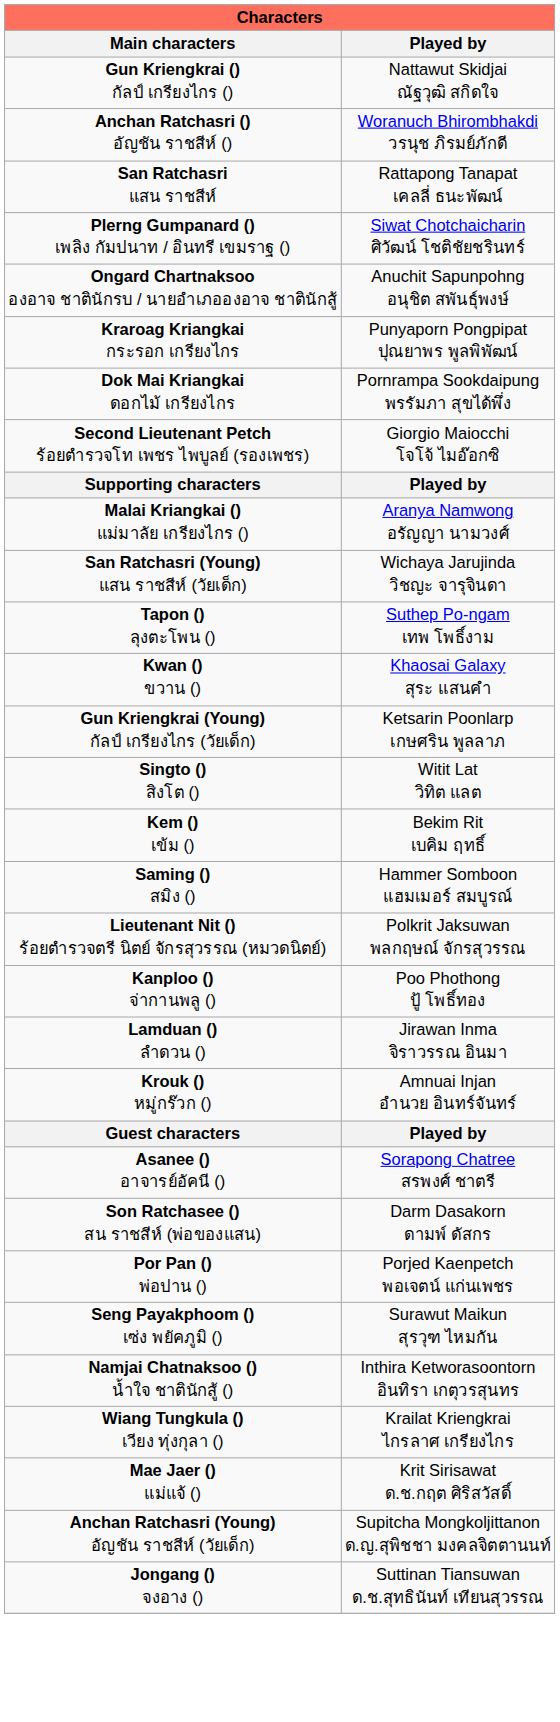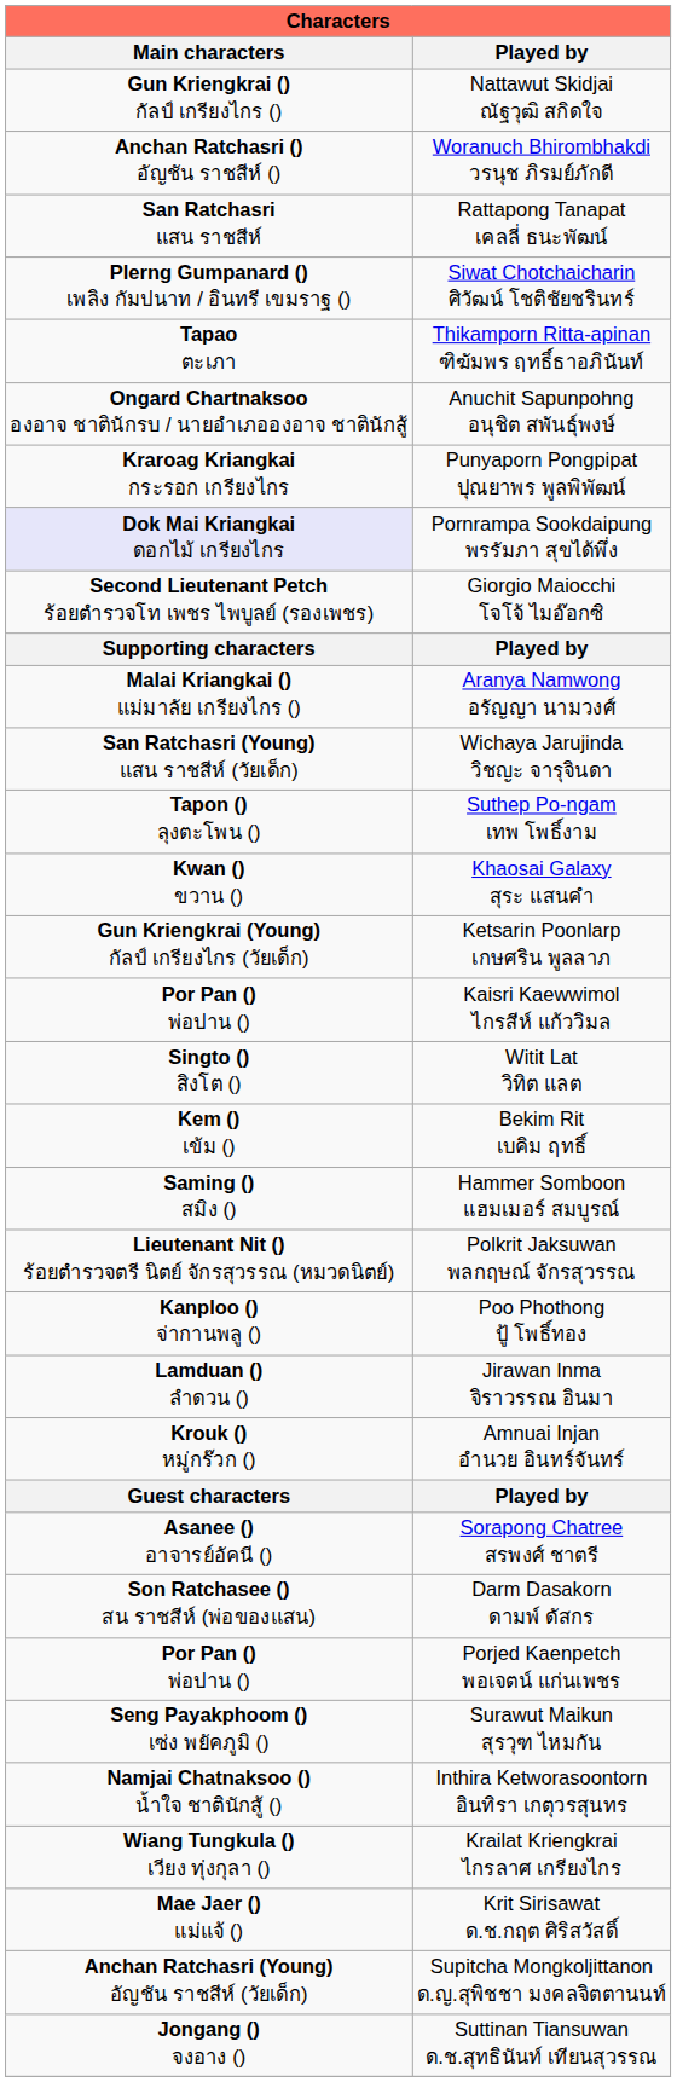+ row: Tapao ตะเภา | Thikamporn Ritta-apinan ฑิฆัมพร ฤทธิ์ธาอภินันท์
Pornrampa Sookdaipung พรรัมภา สุขได้พึ่ง | Main characters: no background -> lavender background
+ row: Por Pan () พ่อปาน () | Kaisri Kaewwimol ไกรสีห์ แก้ววิมล
